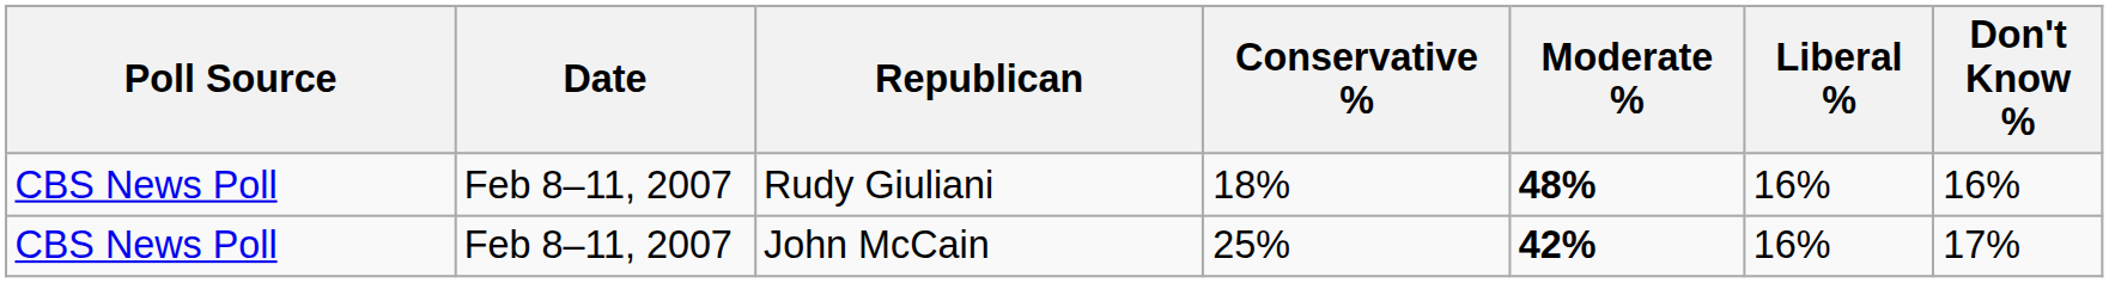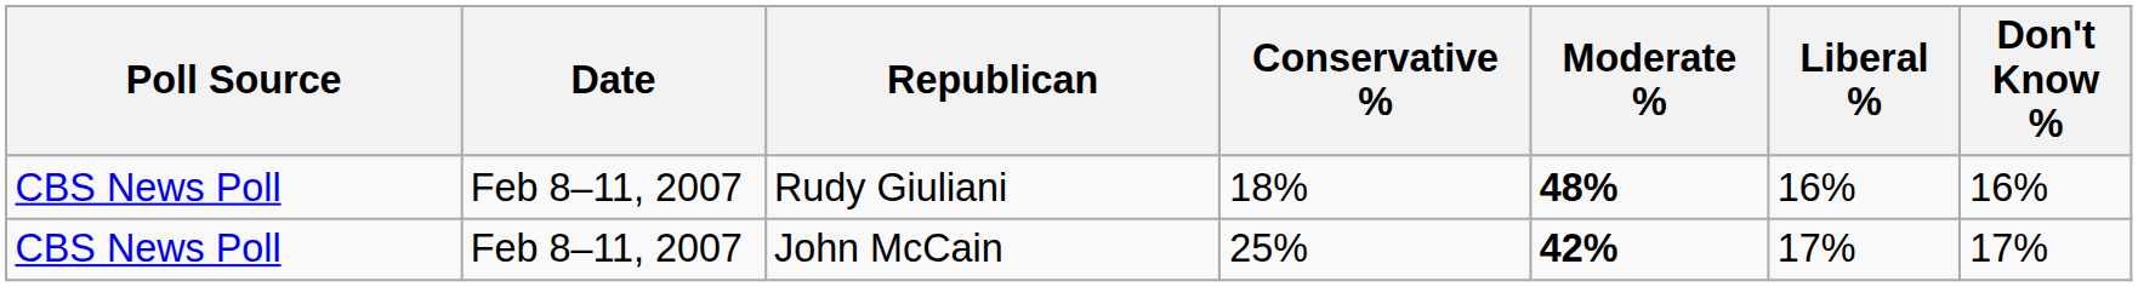John McCain | Liberal %: 16% -> 17%
